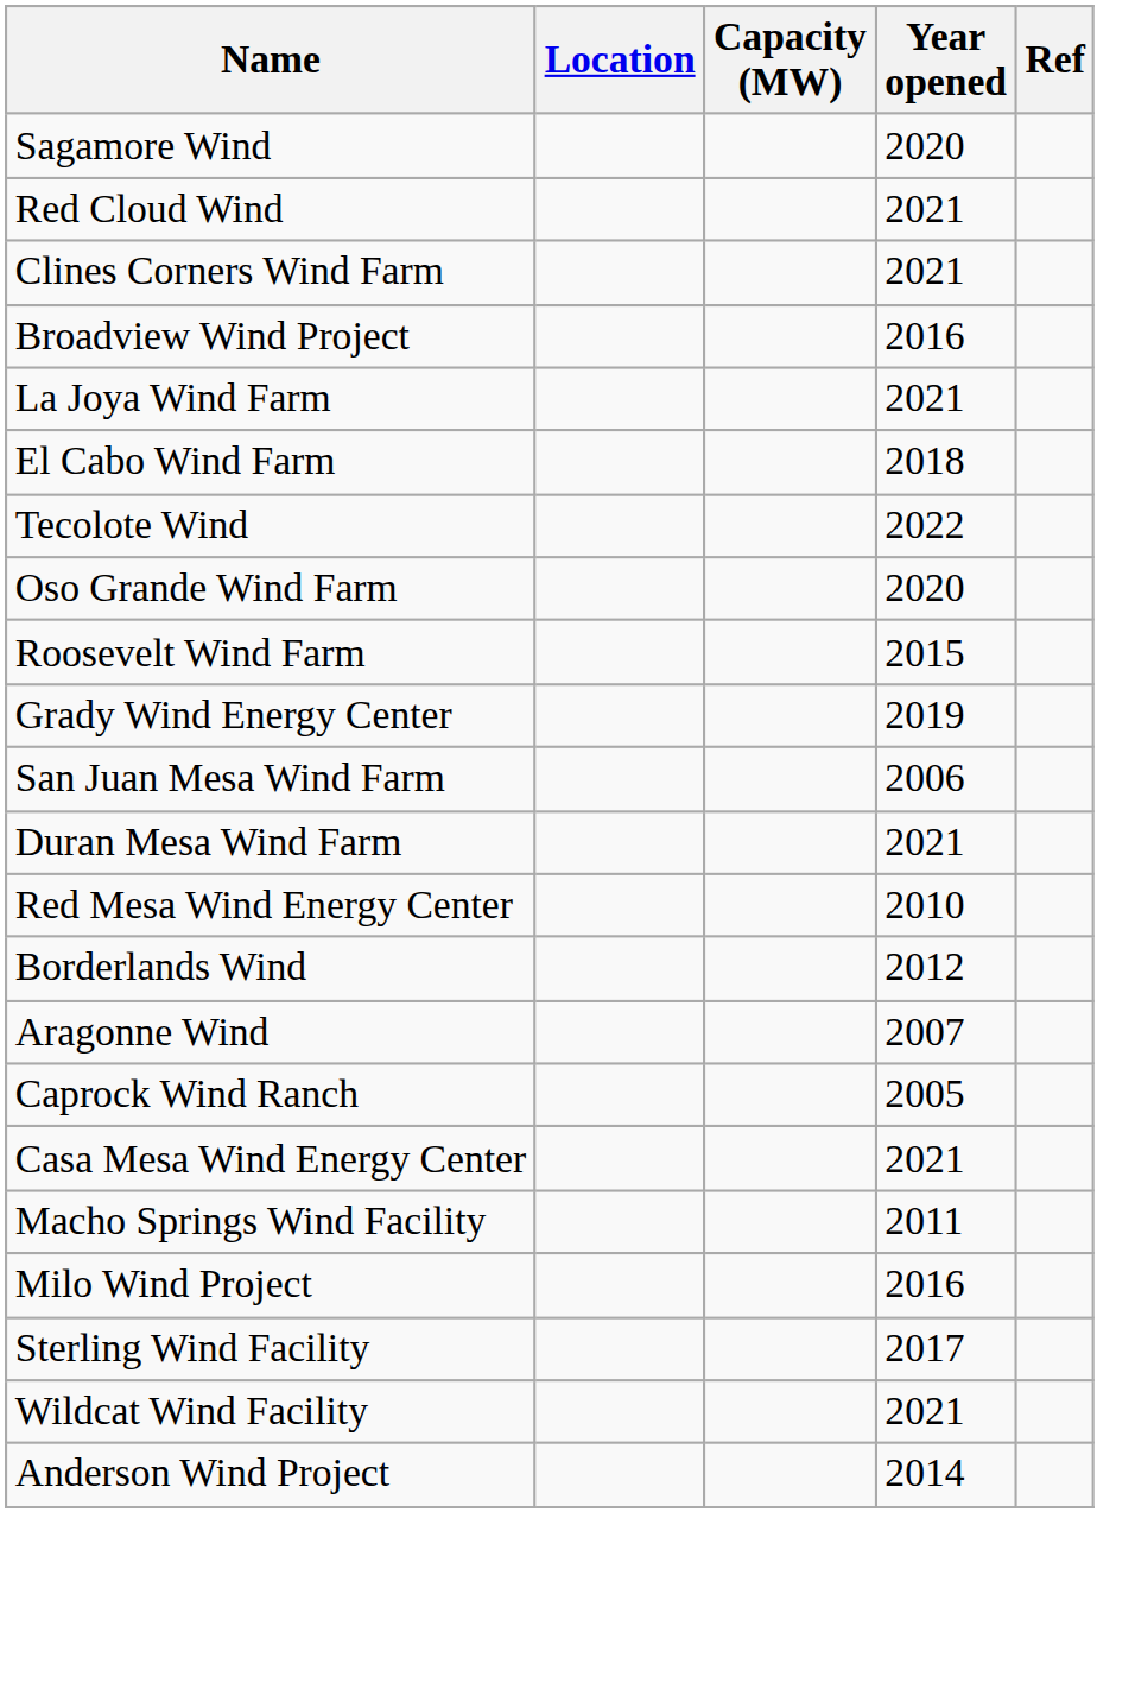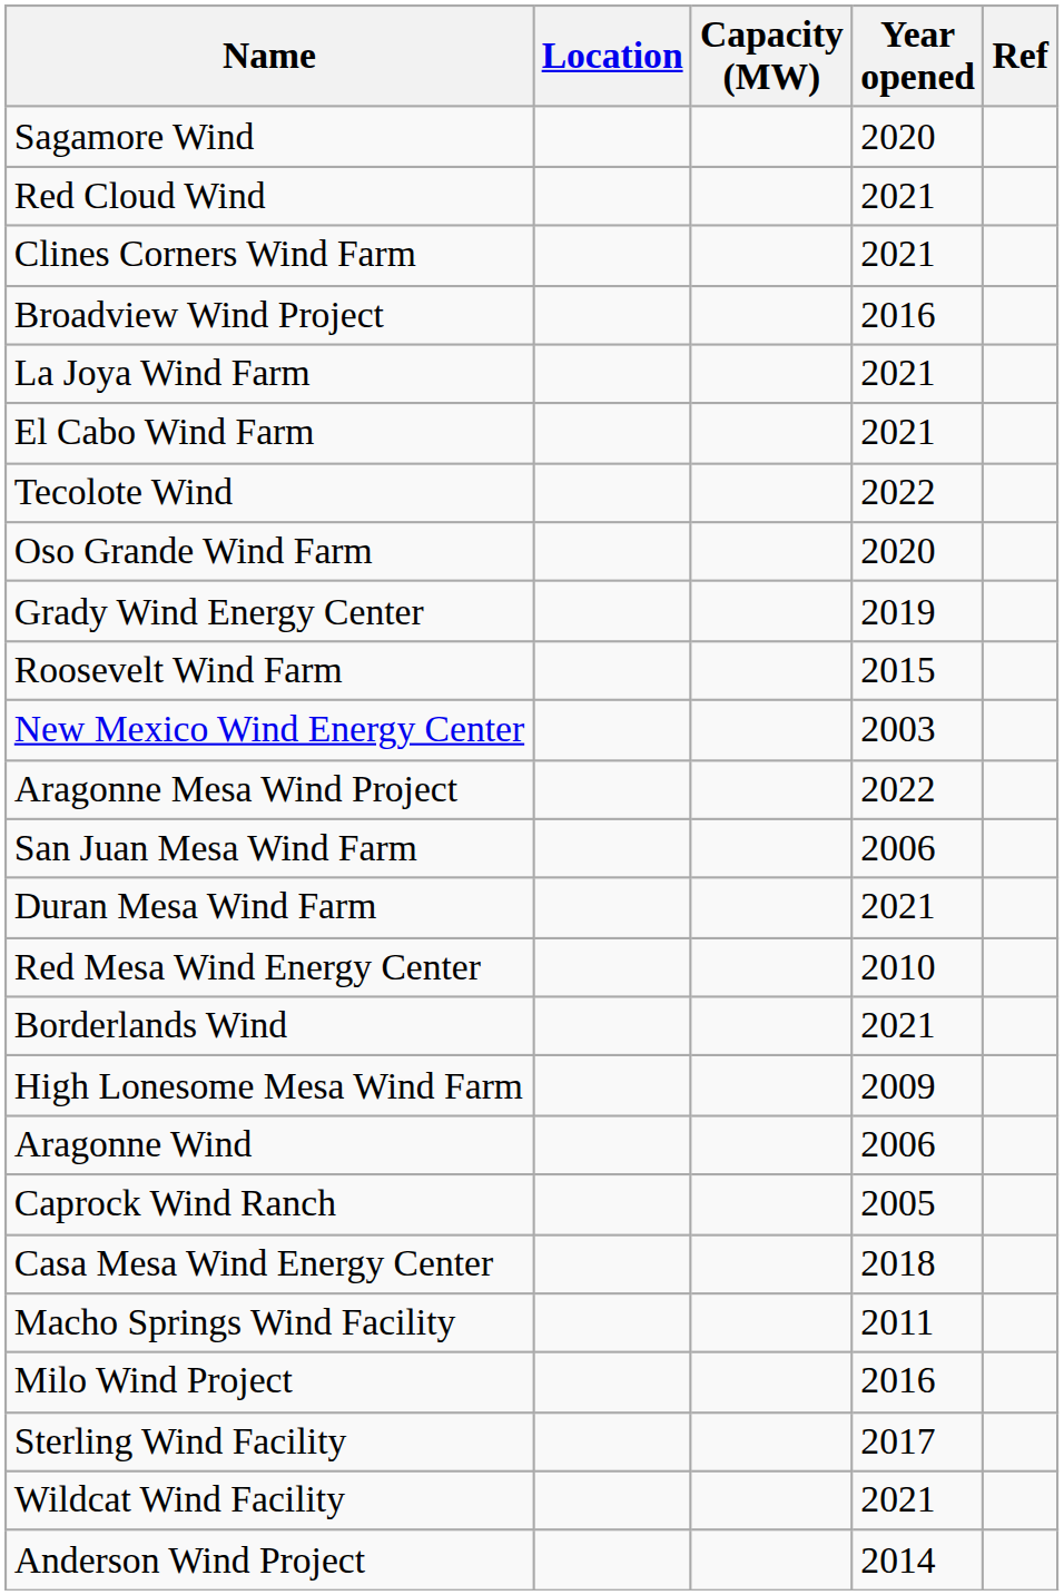El Cabo Wind Farm | Year opened: 2018 -> 2021
rows swapped: Roosevelt Wind Farm <-> Grady Wind Energy Center
+ row: New Mexico Wind Energy Center | 2003
+ row: Aragonne Mesa Wind Project | 2022
Borderlands Wind | Year opened: 2012 -> 2021
+ row: High Lonesome Mesa Wind Farm | 2009
Aragonne Wind | Year opened: 2007 -> 2006
Casa Mesa Wind Energy Center | Year opened: 2021 -> 2018
